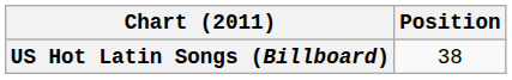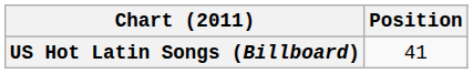US Hot Latin Songs (Billboard) | Position: 38 -> 41
